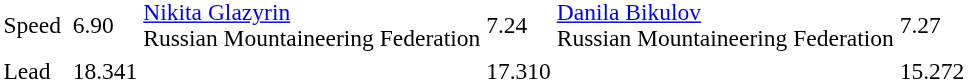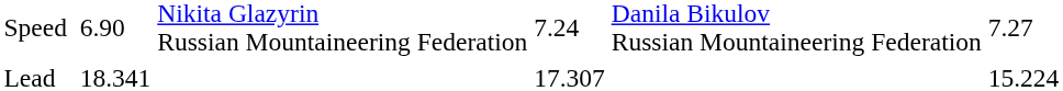Lead | column 5: 17.310 -> 17.307
Lead | column 7: 15.272 -> 15.224
